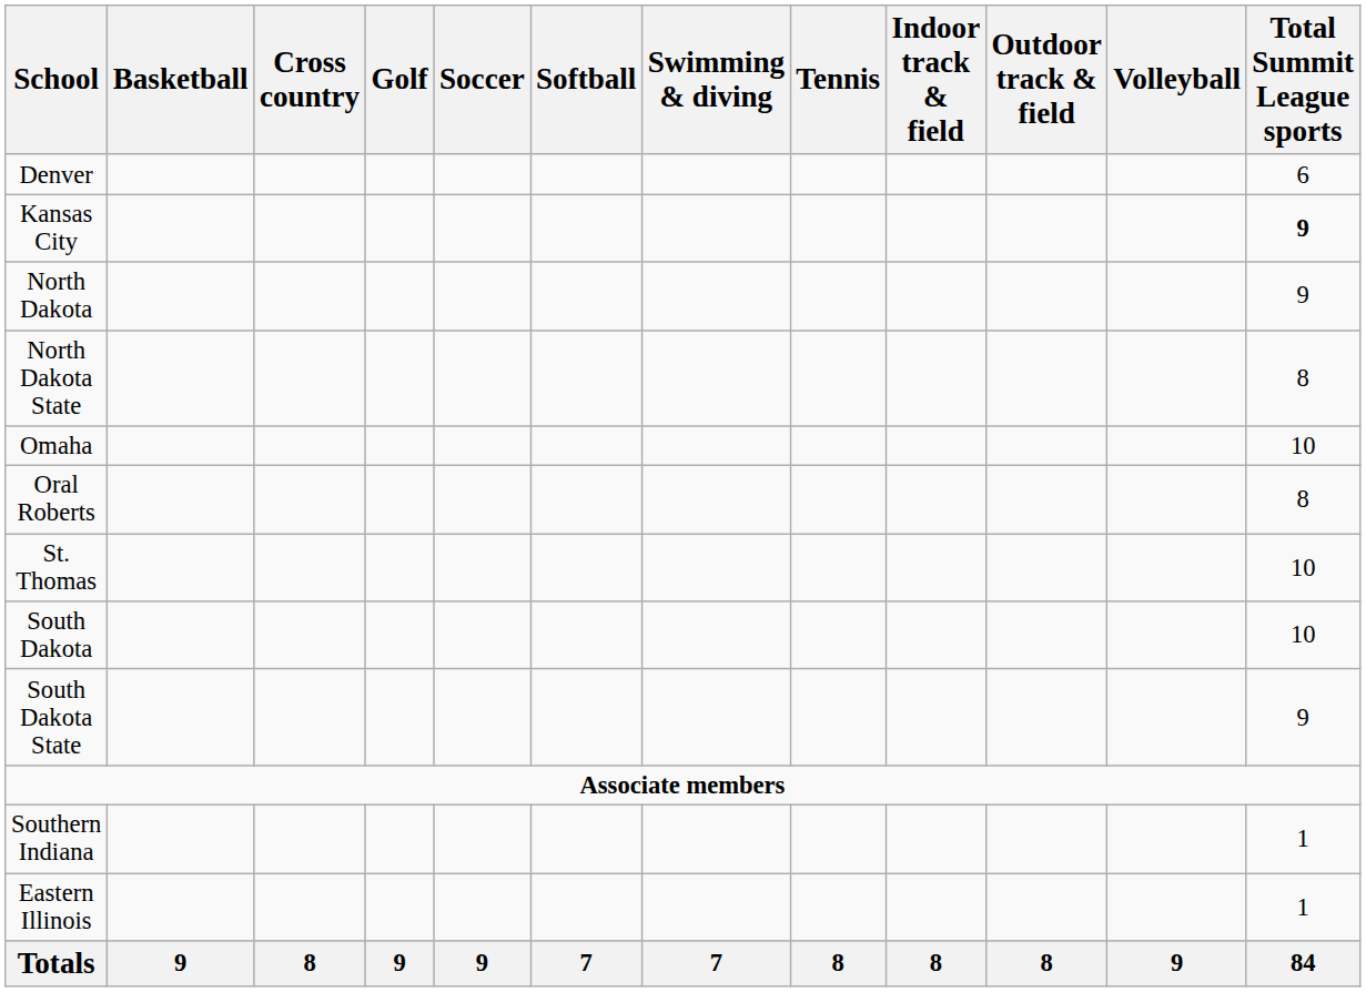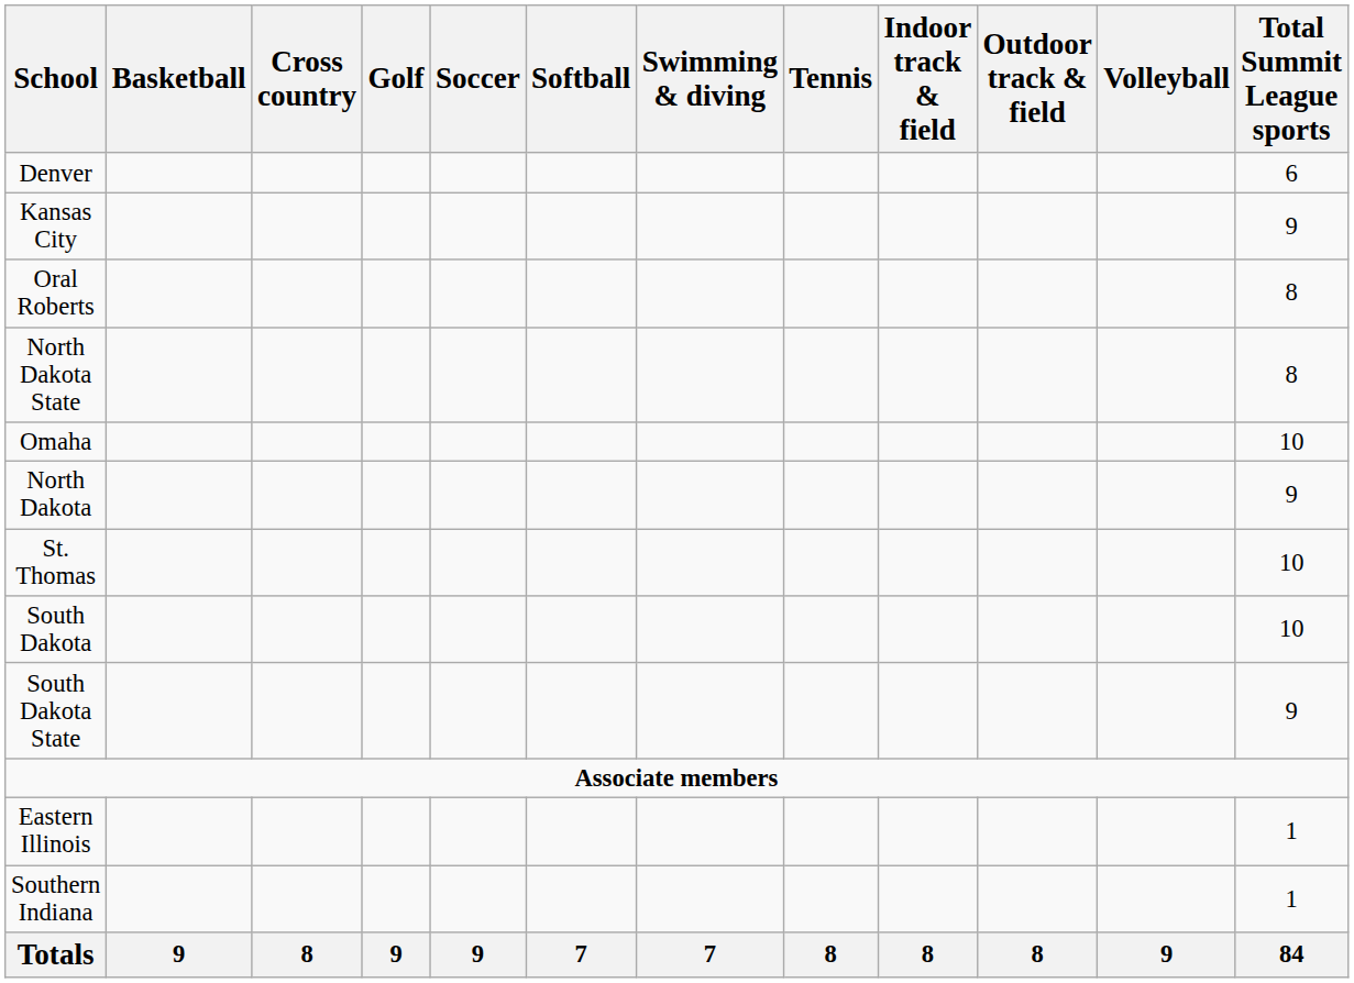Kansas City | Total Summit League sports: bold -> normal
rows swapped: North Dakota <-> Oral Roberts
rows swapped: Eastern Illinois <-> Southern Indiana
